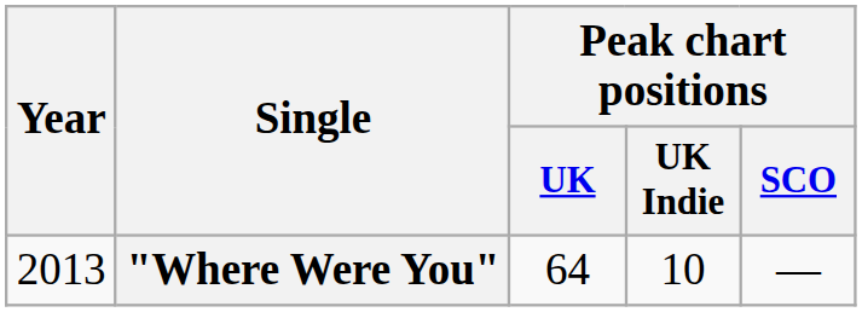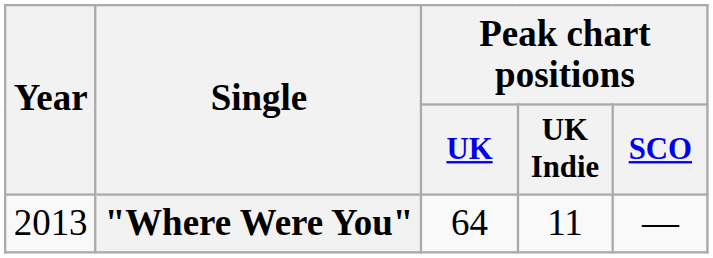"Where Were You" | Peak chart positions / UK Indie: 10 -> 11
